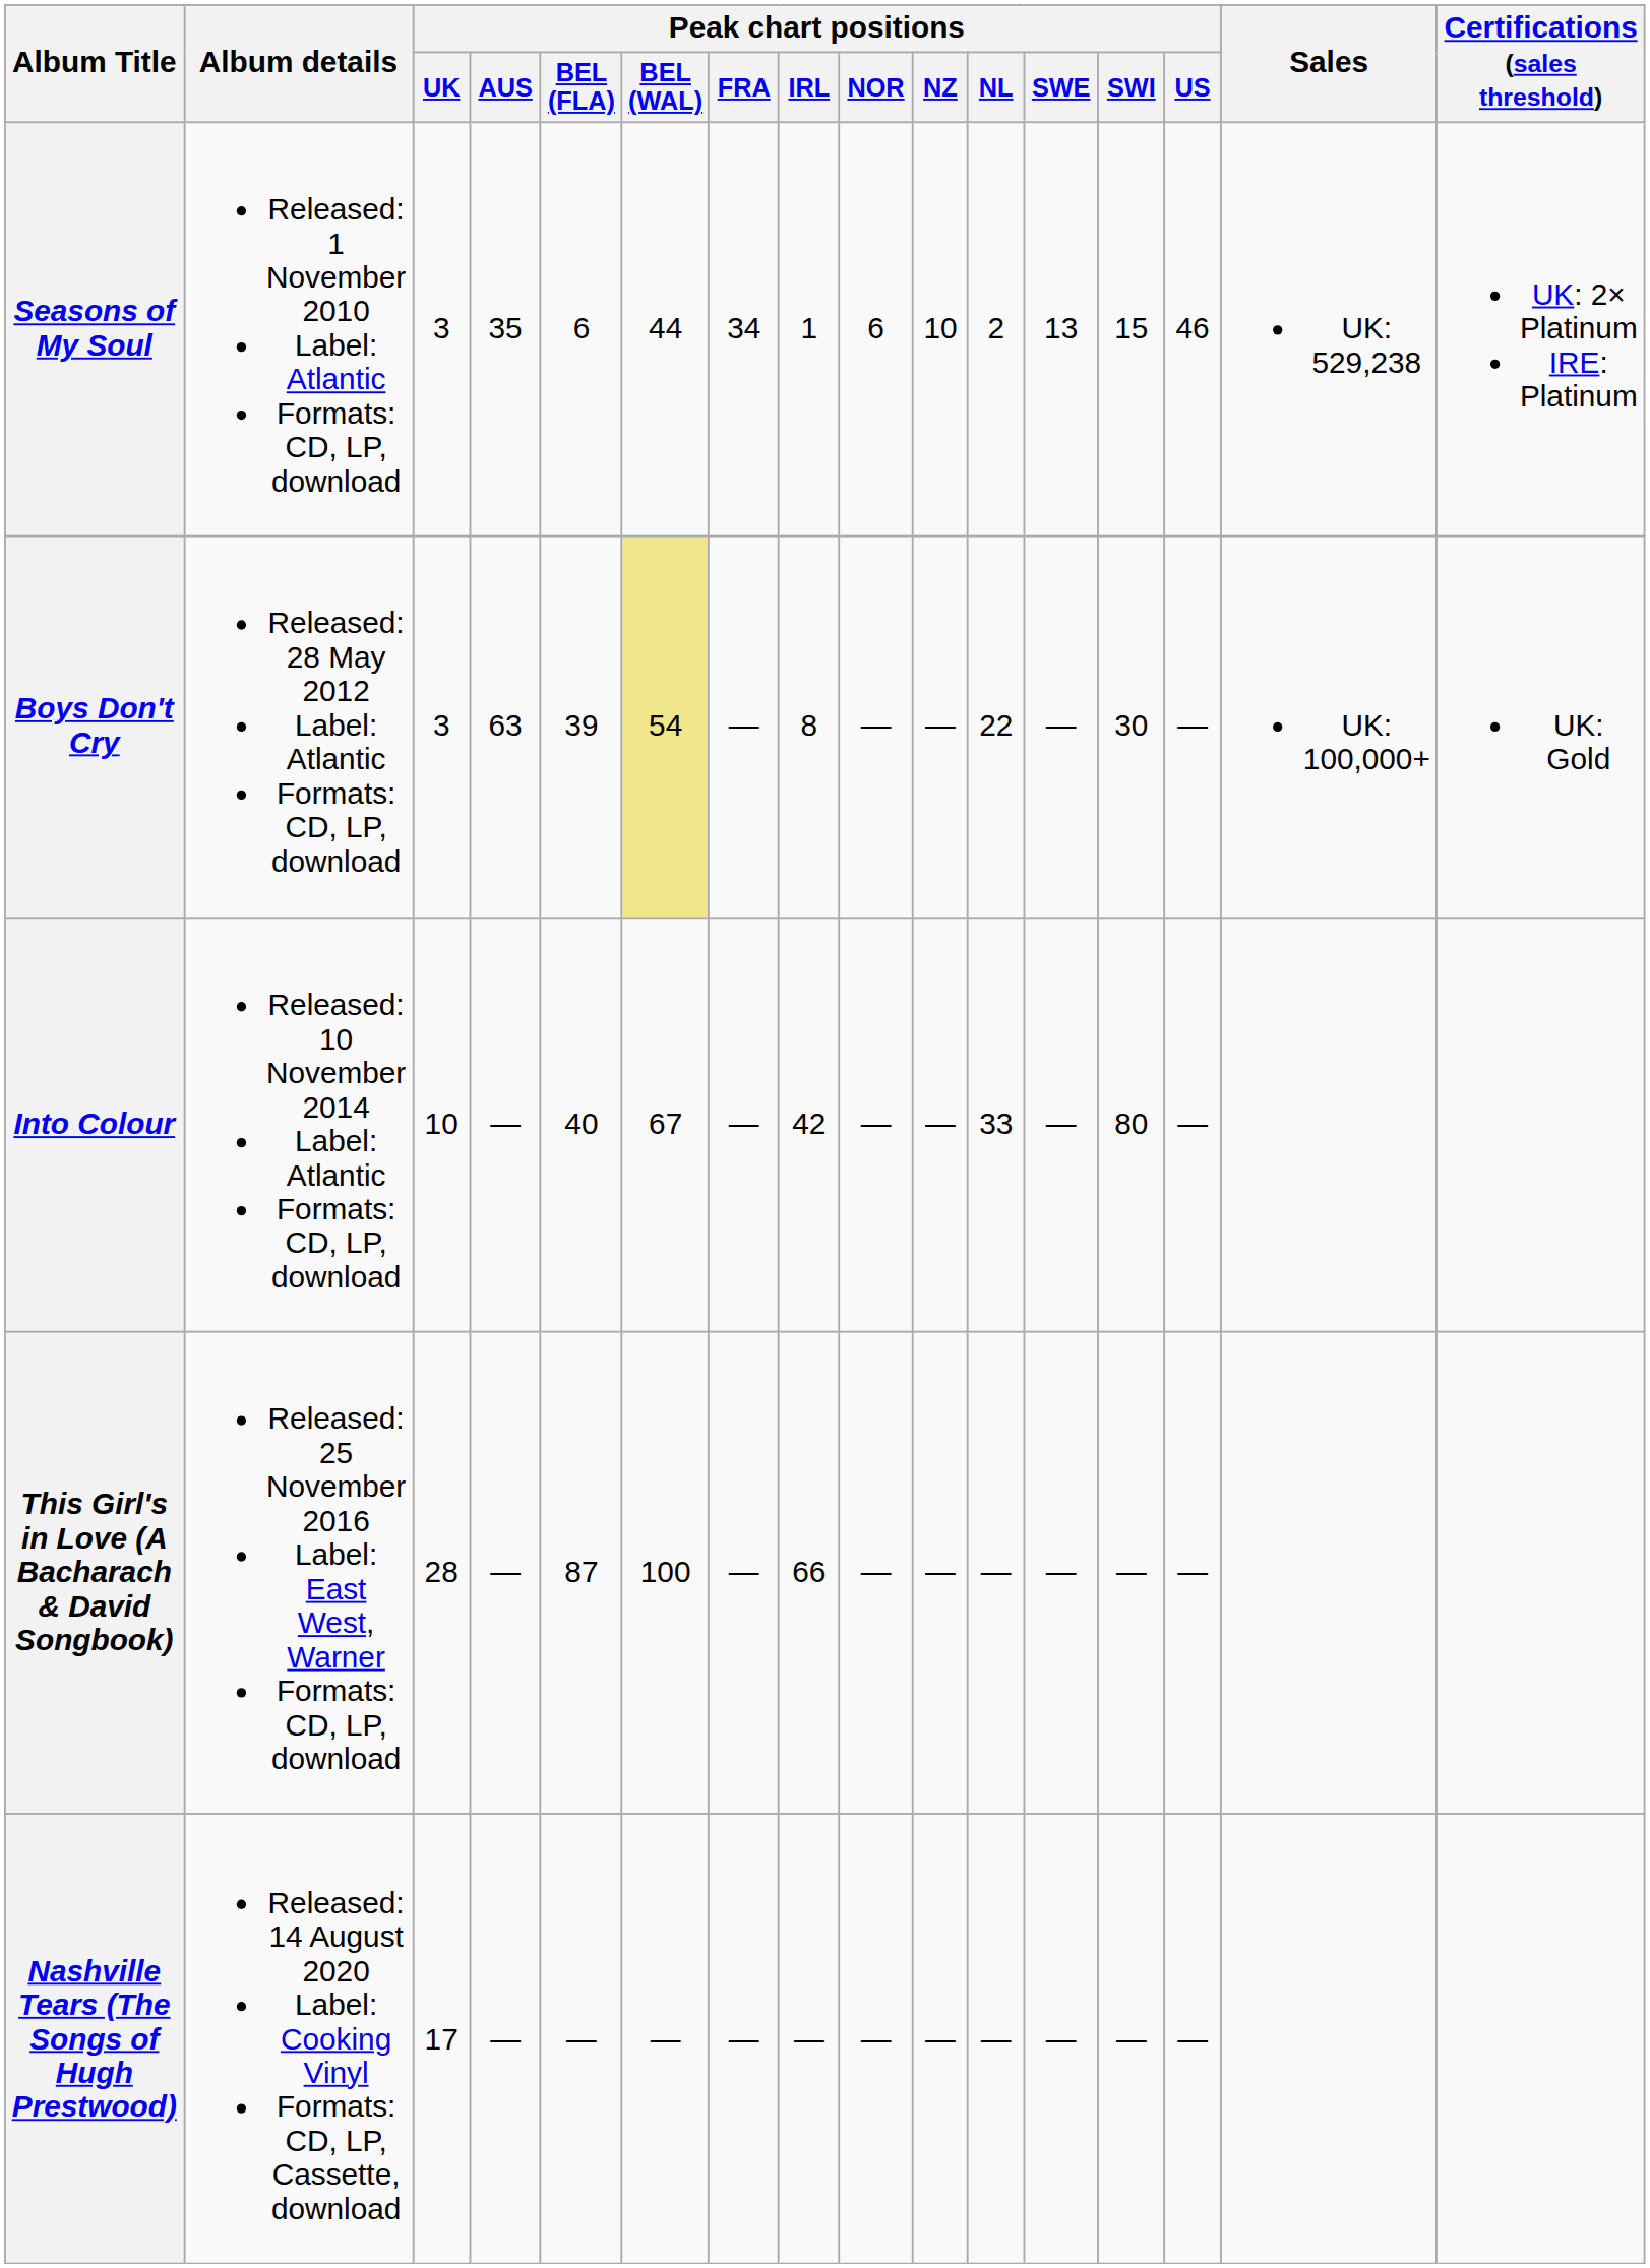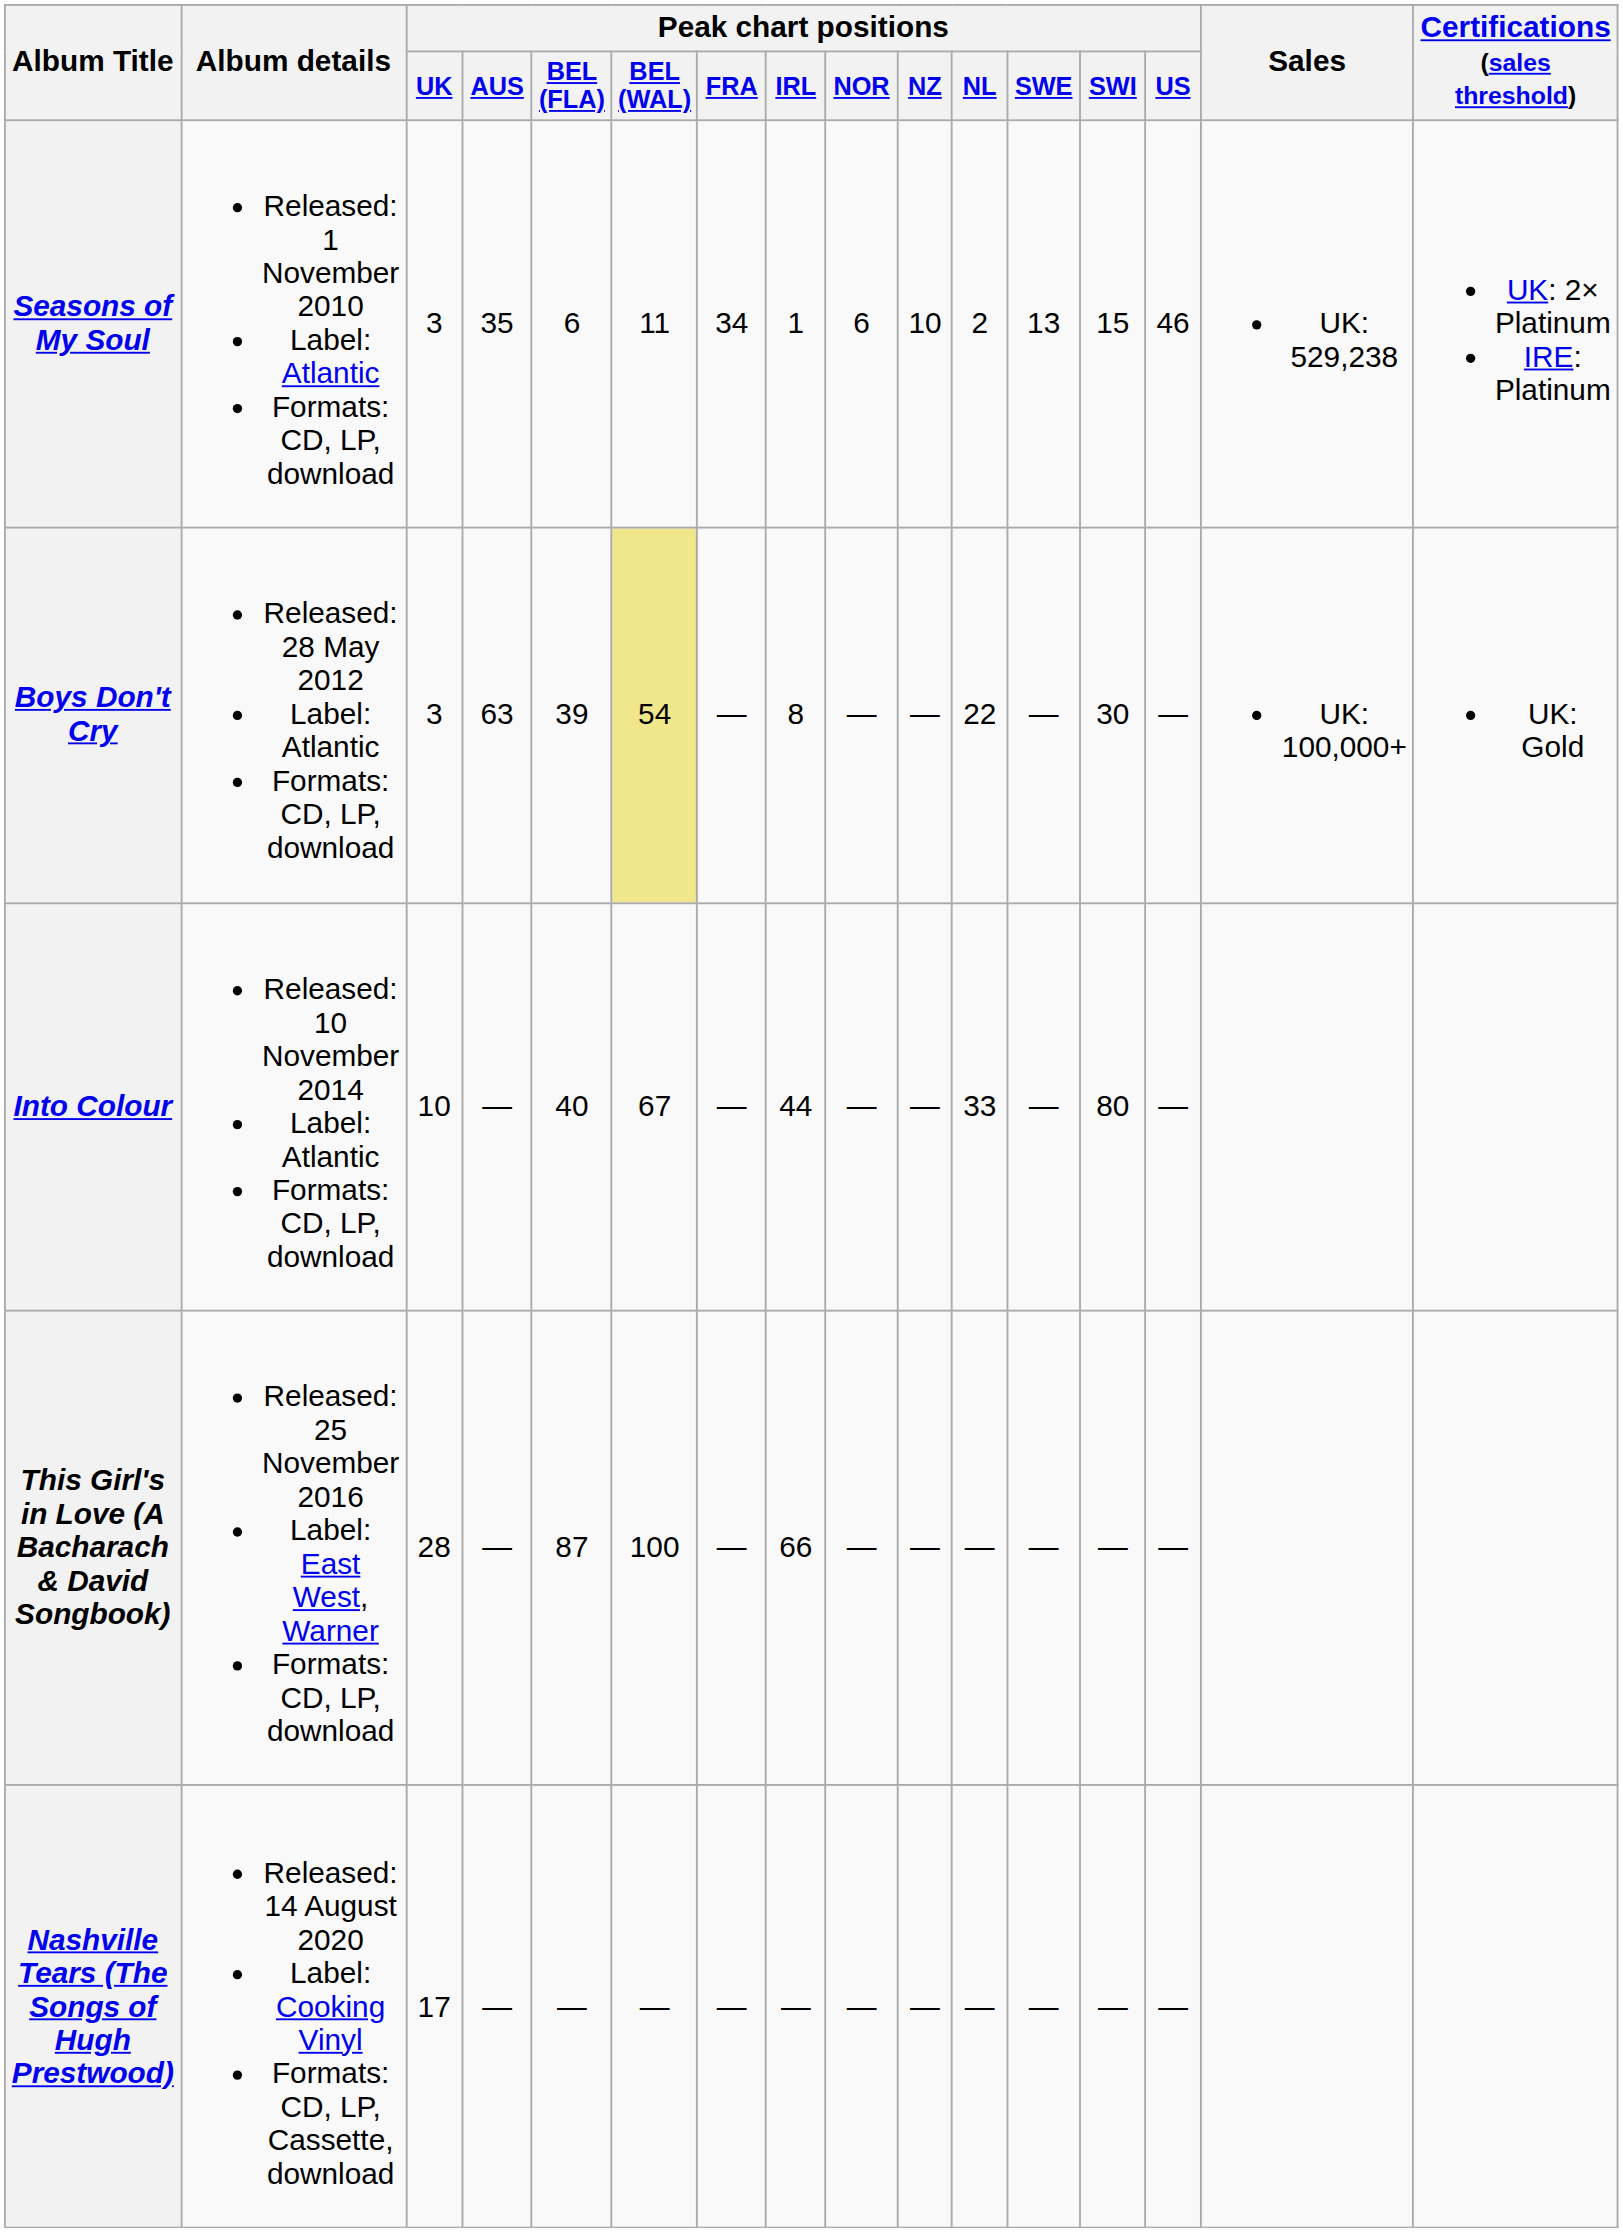Seasons of My Soul | Peak chart positions / BEL (WAL): 44 -> 11
Into Colour | Peak chart positions / IRL: 42 -> 44
